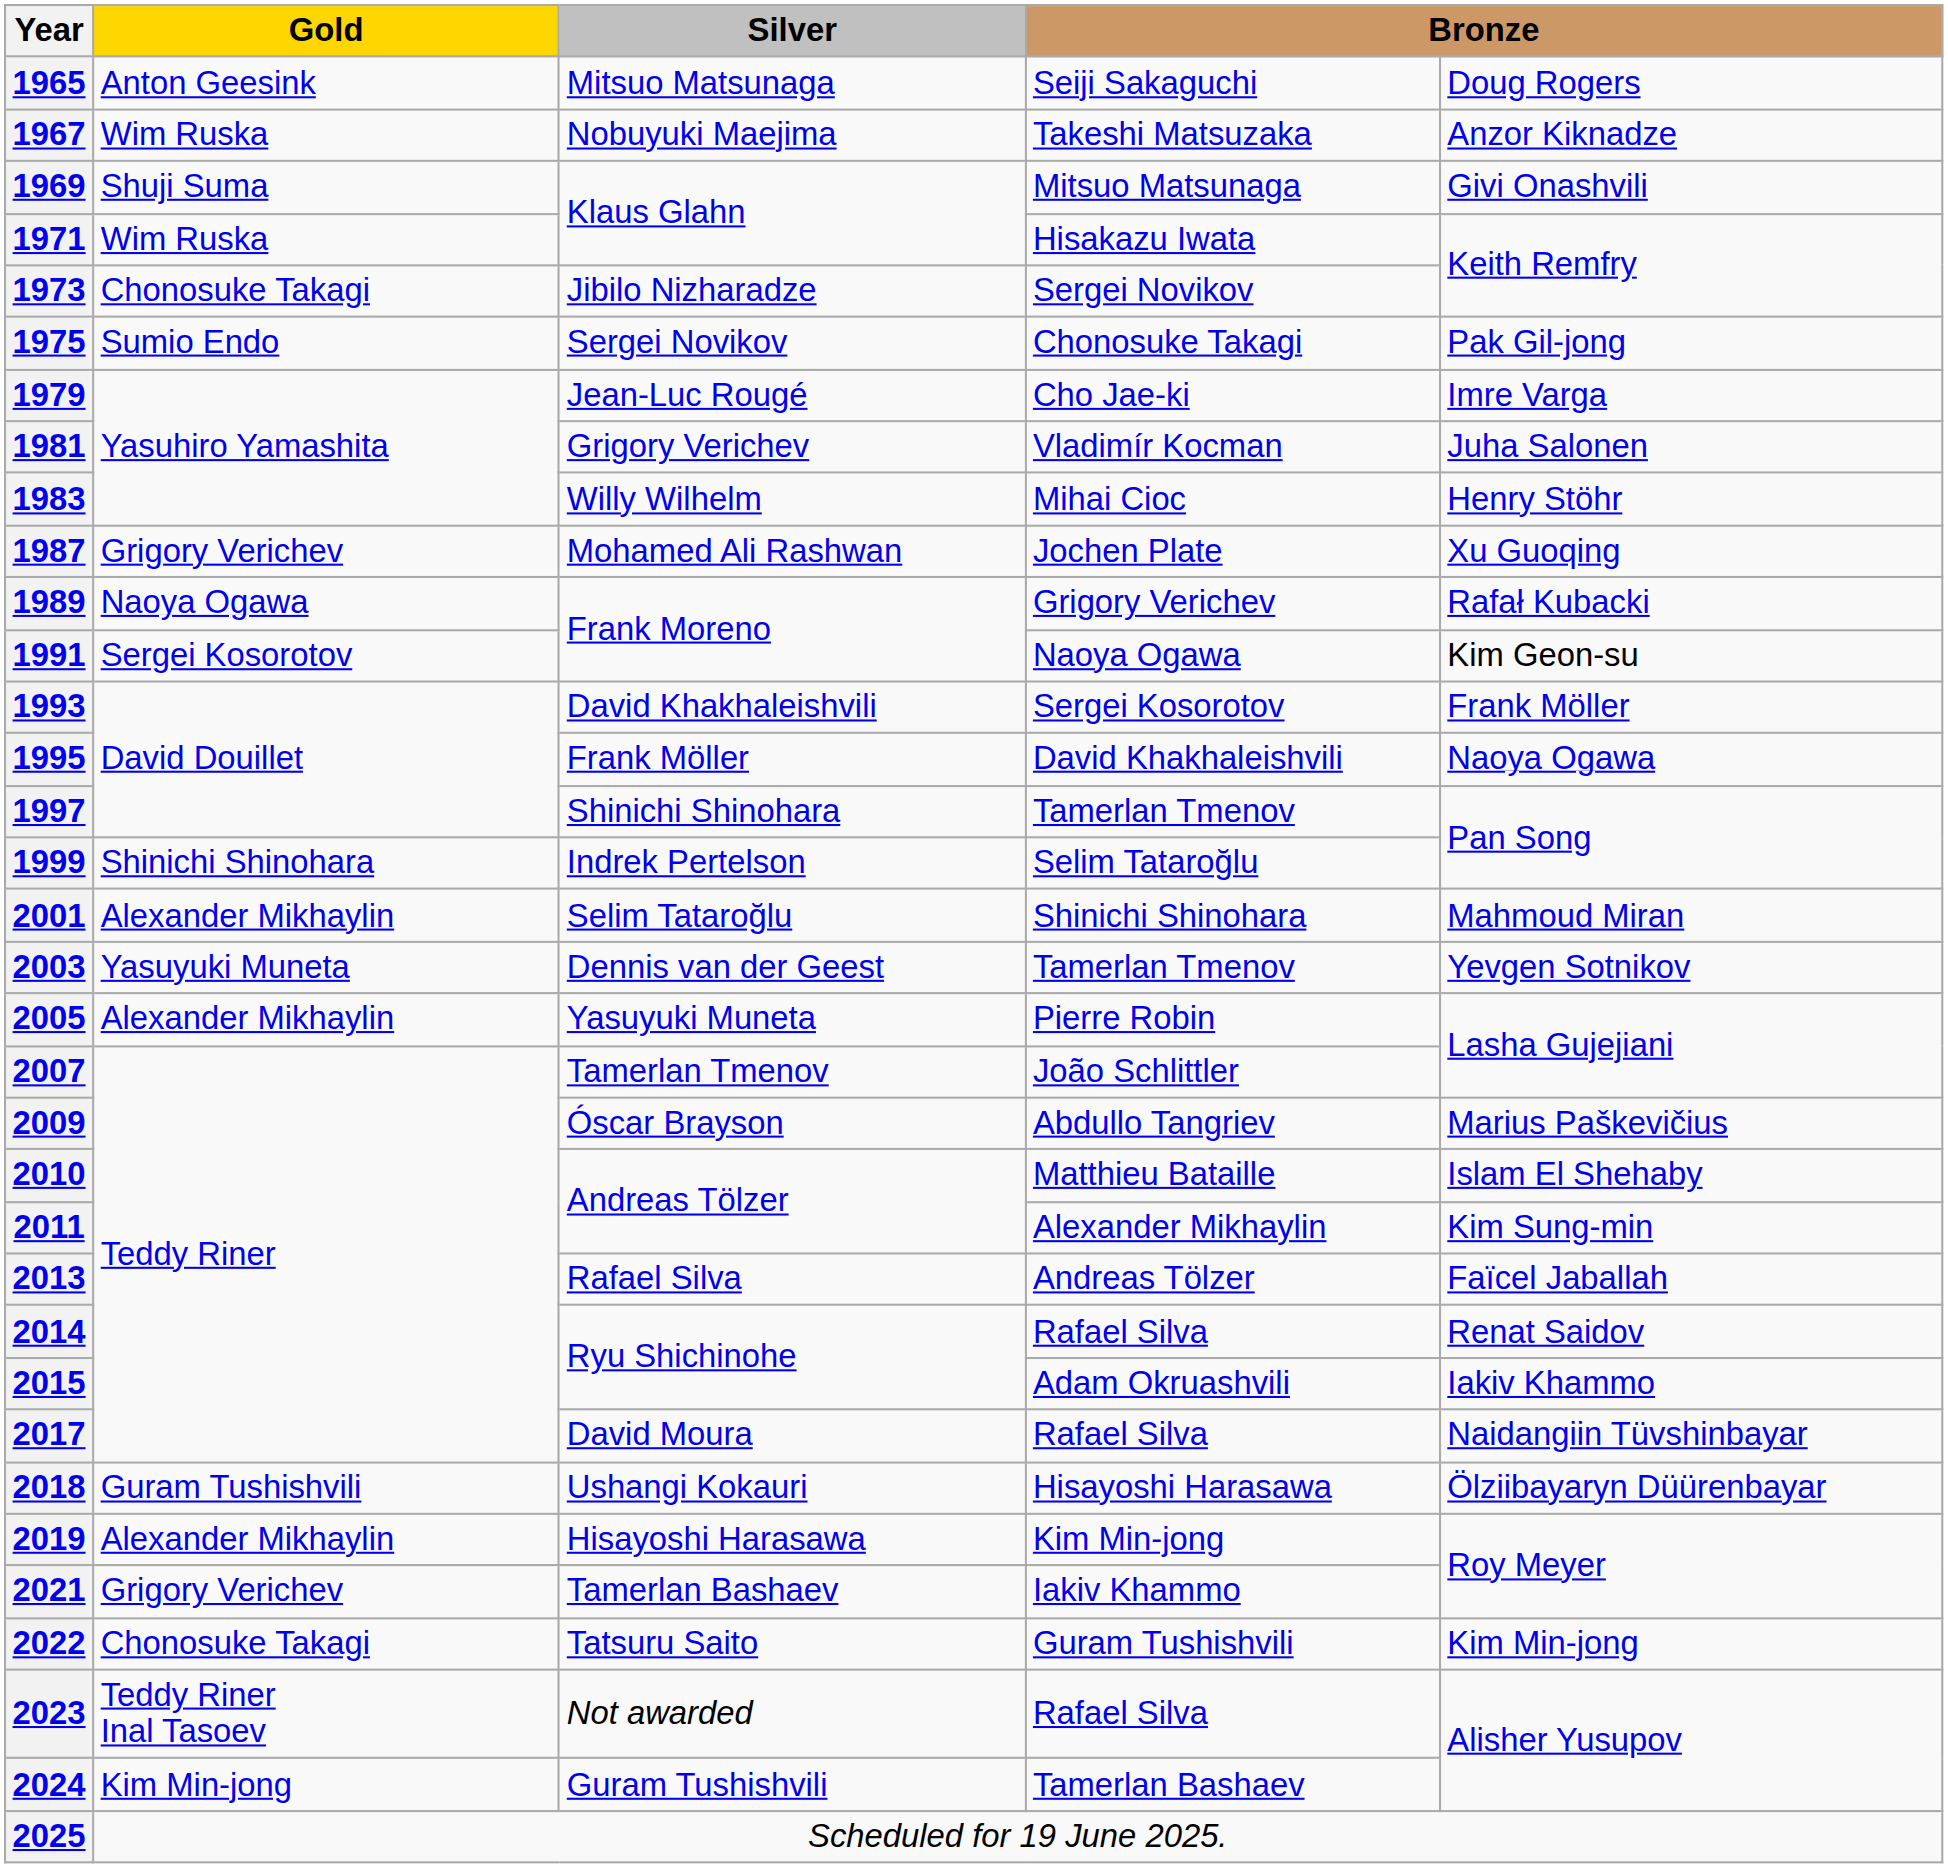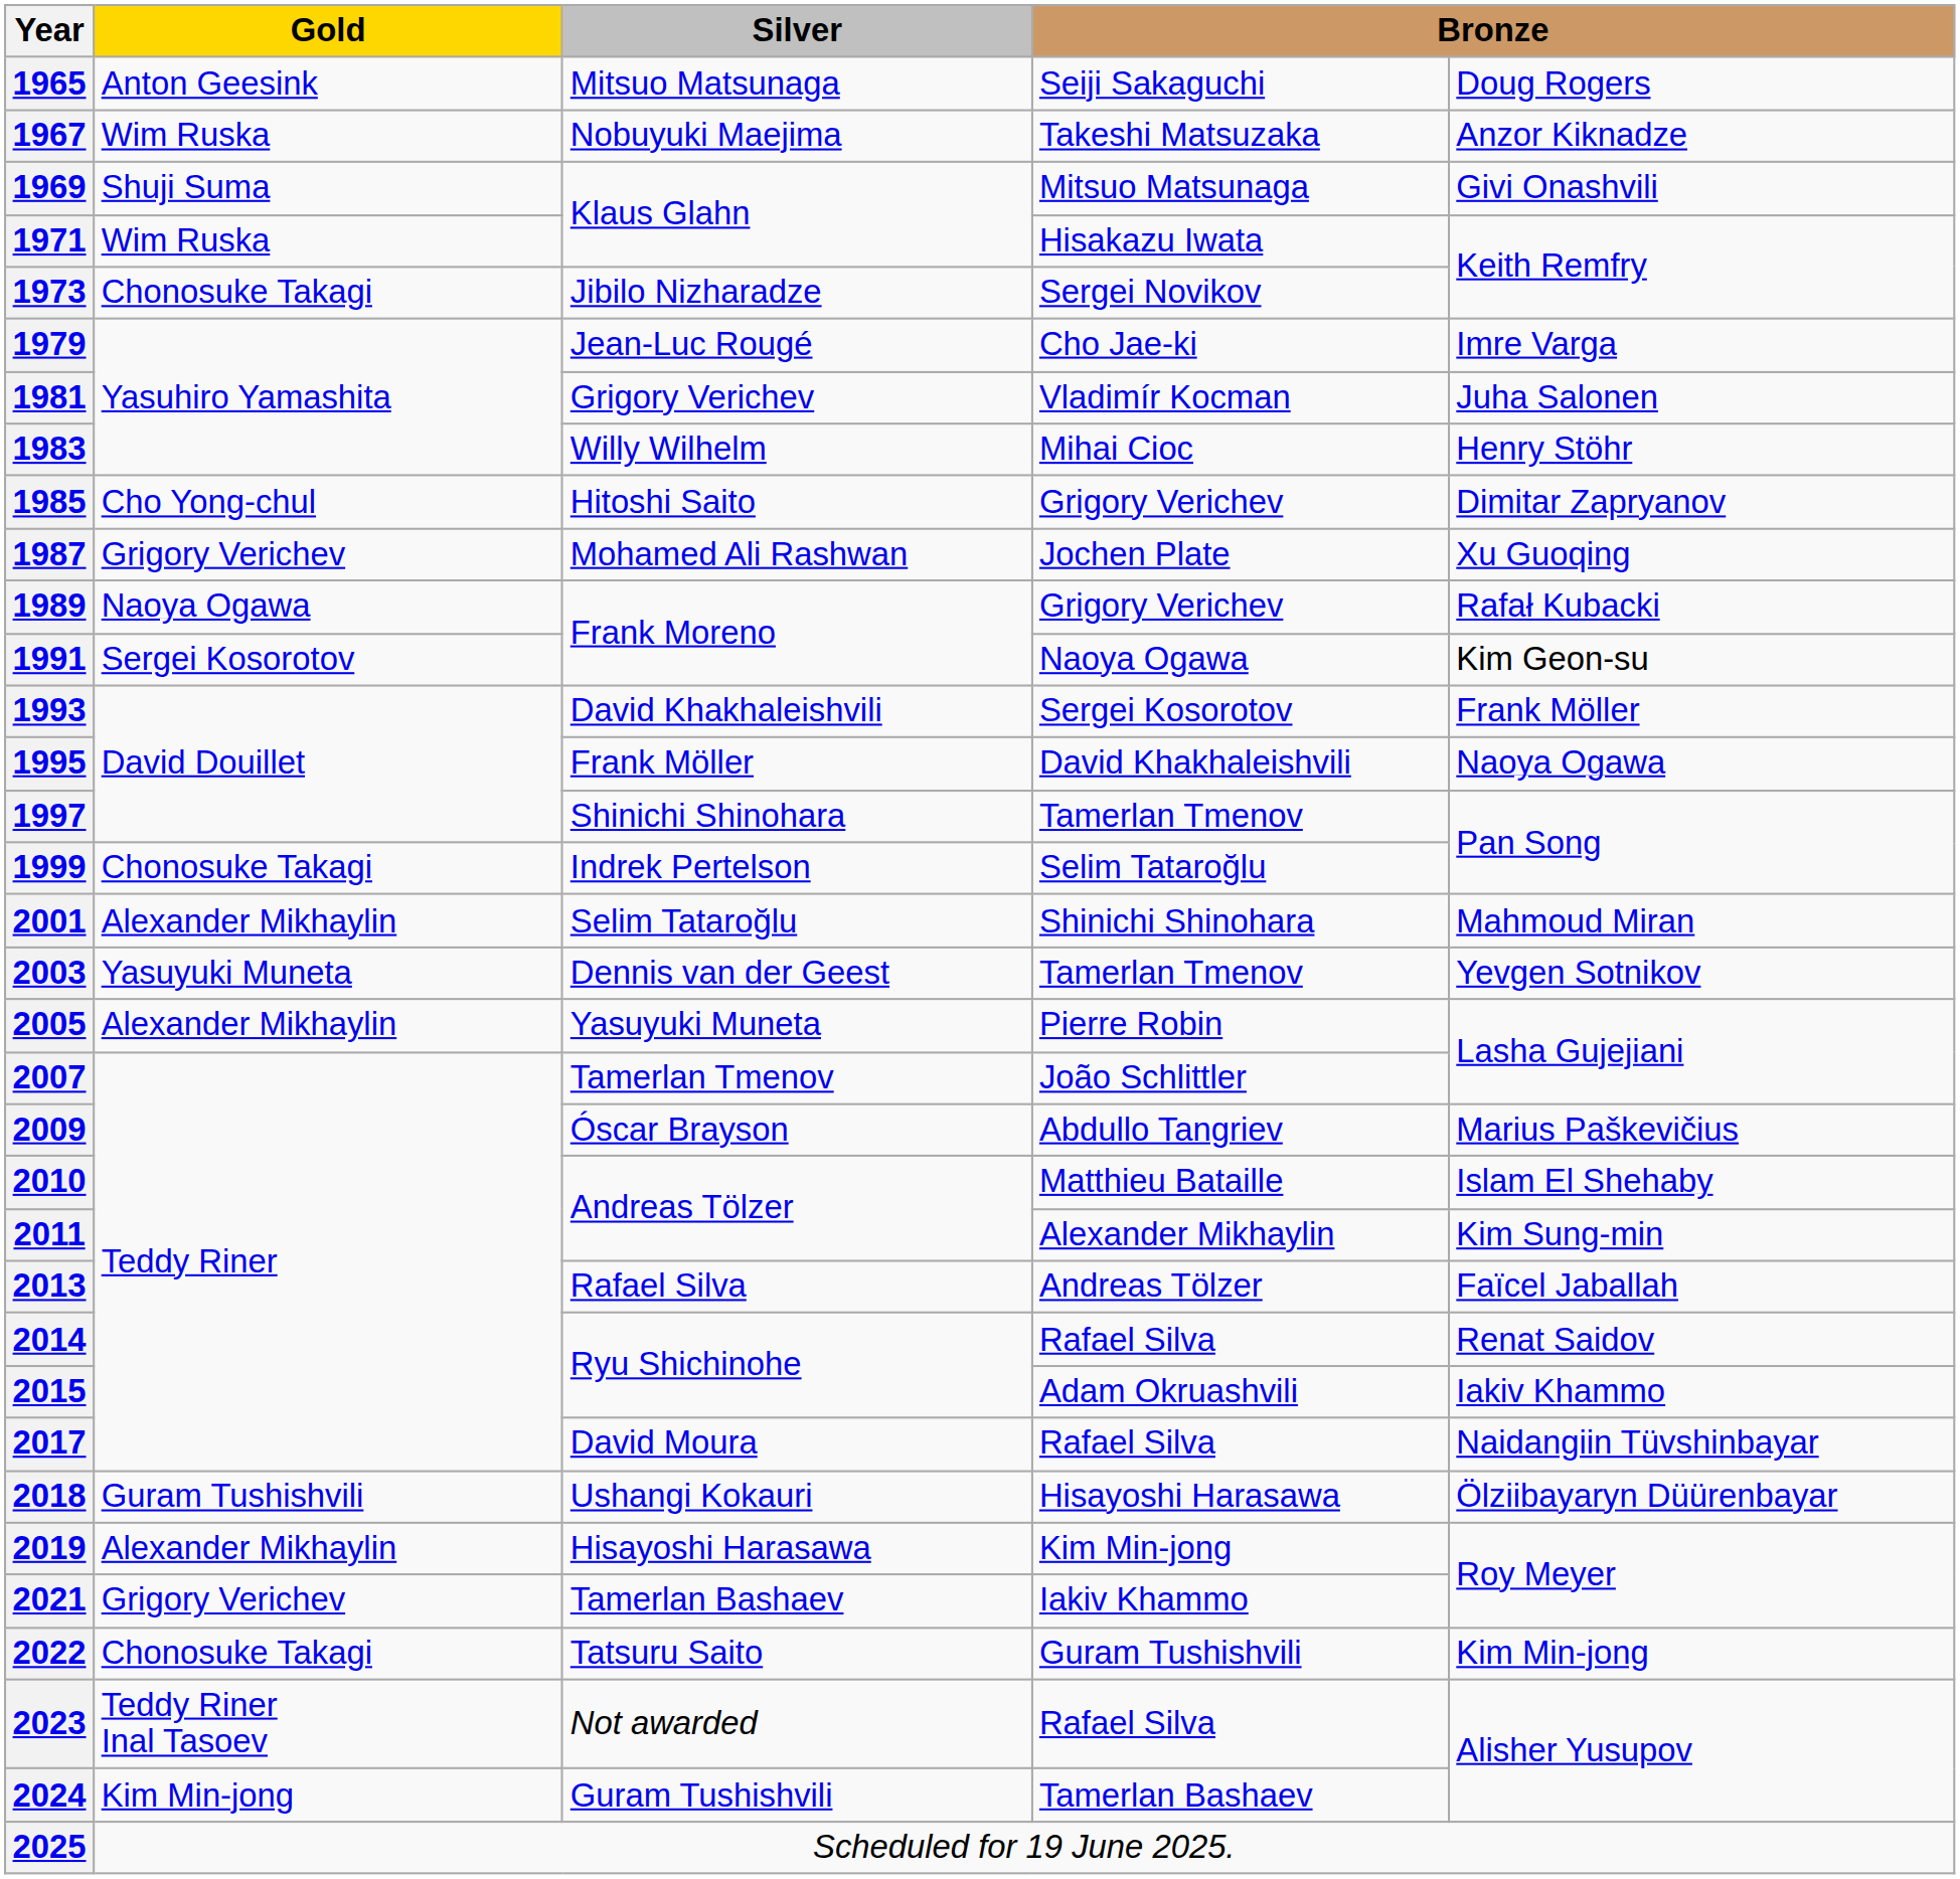- row: 1975 | Sumio Endo | Sergei Novikov | Chonosuke Takagi | Pak Gil-jong
+ row: 1985 | Cho Yong-chul | Hitoshi Saito | Grigory Verichev | Dimitar Zapryanov
1999 | Gold: Shinichi Shinohara -> Chonosuke Takagi
